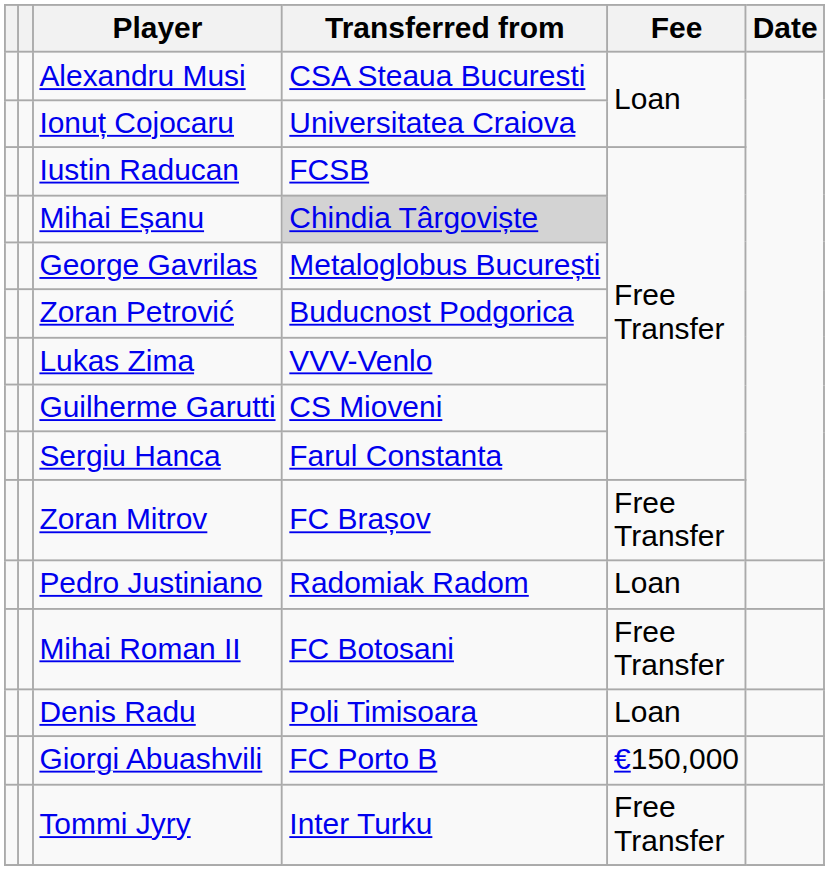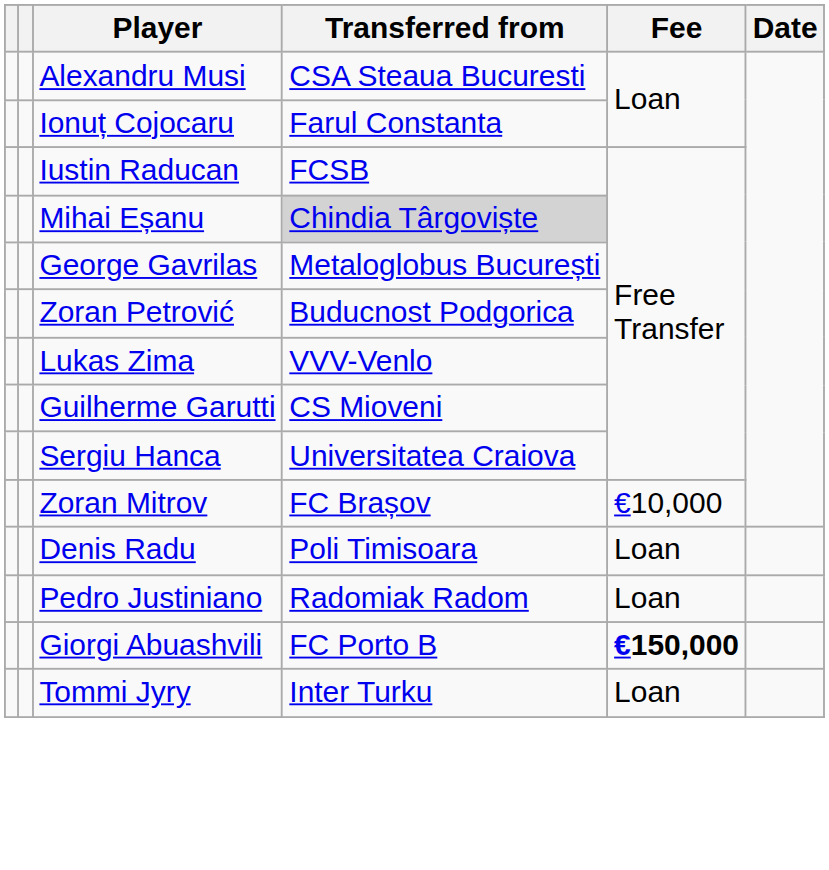Ionuț Cojocaru | Transferred from: Universitatea Craiova -> Farul Constanta
Sergiu Hanca | Transferred from: Farul Constanta -> Universitatea Craiova
Zoran Mitrov | Fee: Free Transfer -> €10,000
rows swapped: Pedro Justiniano <-> Denis Radu
- row: Mihai Roman II | FC Botosani | Free Transfer
Giorgi Abuashvili | Fee: normal -> bold
Tommi Jyry | Fee: Free Transfer -> Loan
